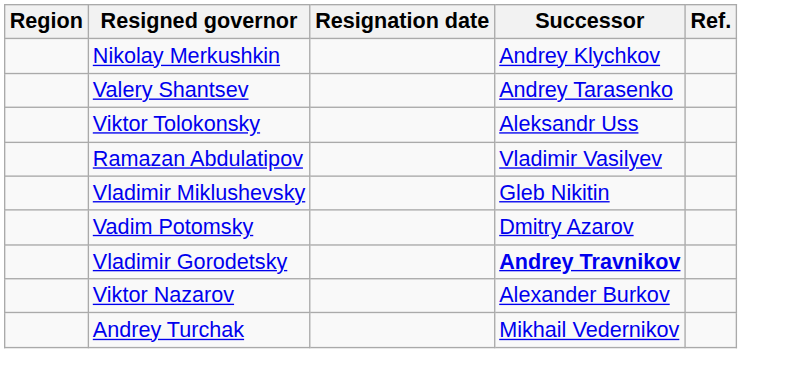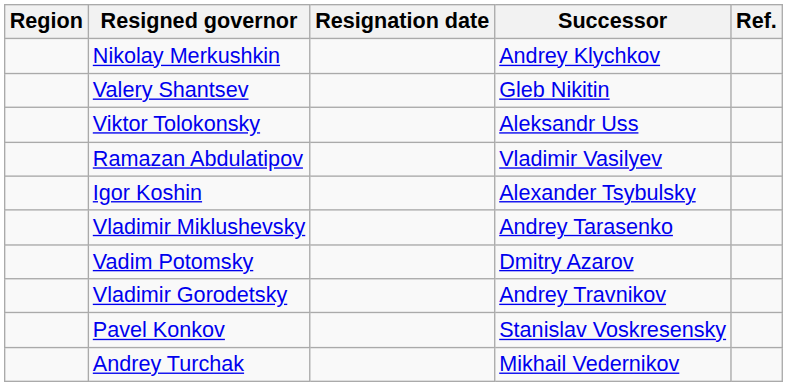Valery Shantsev | Successor: Andrey Tarasenko -> Gleb Nikitin
+ row: Igor Koshin | Alexander Tsybulsky
Vladimir Miklushevsky | Successor: Gleb Nikitin -> Andrey Tarasenko
Vladimir Gorodetsky | Successor: bold -> normal
- row: Viktor Nazarov | Alexander Burkov
+ row: Pavel Konkov | Stanislav Voskresensky
